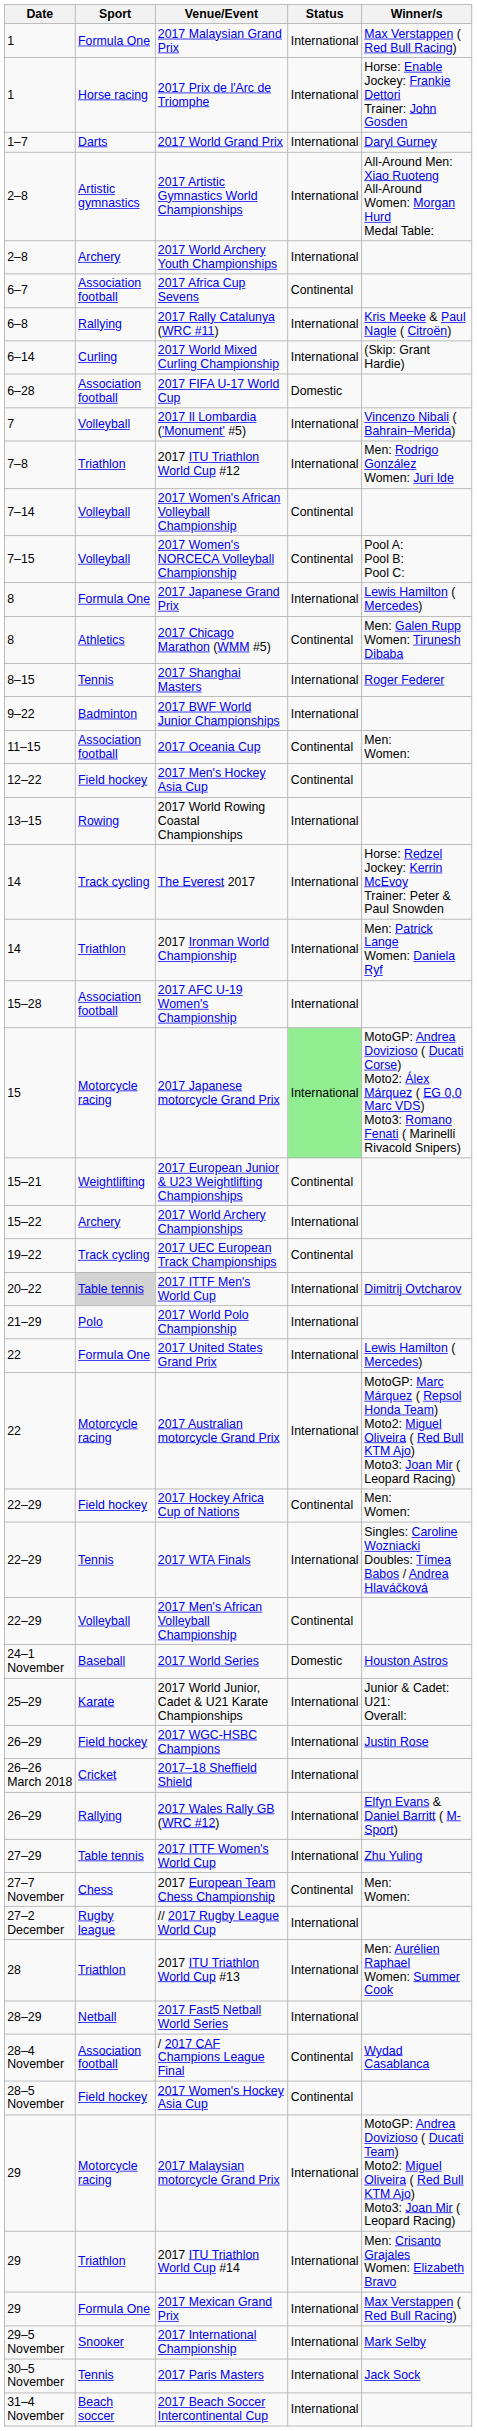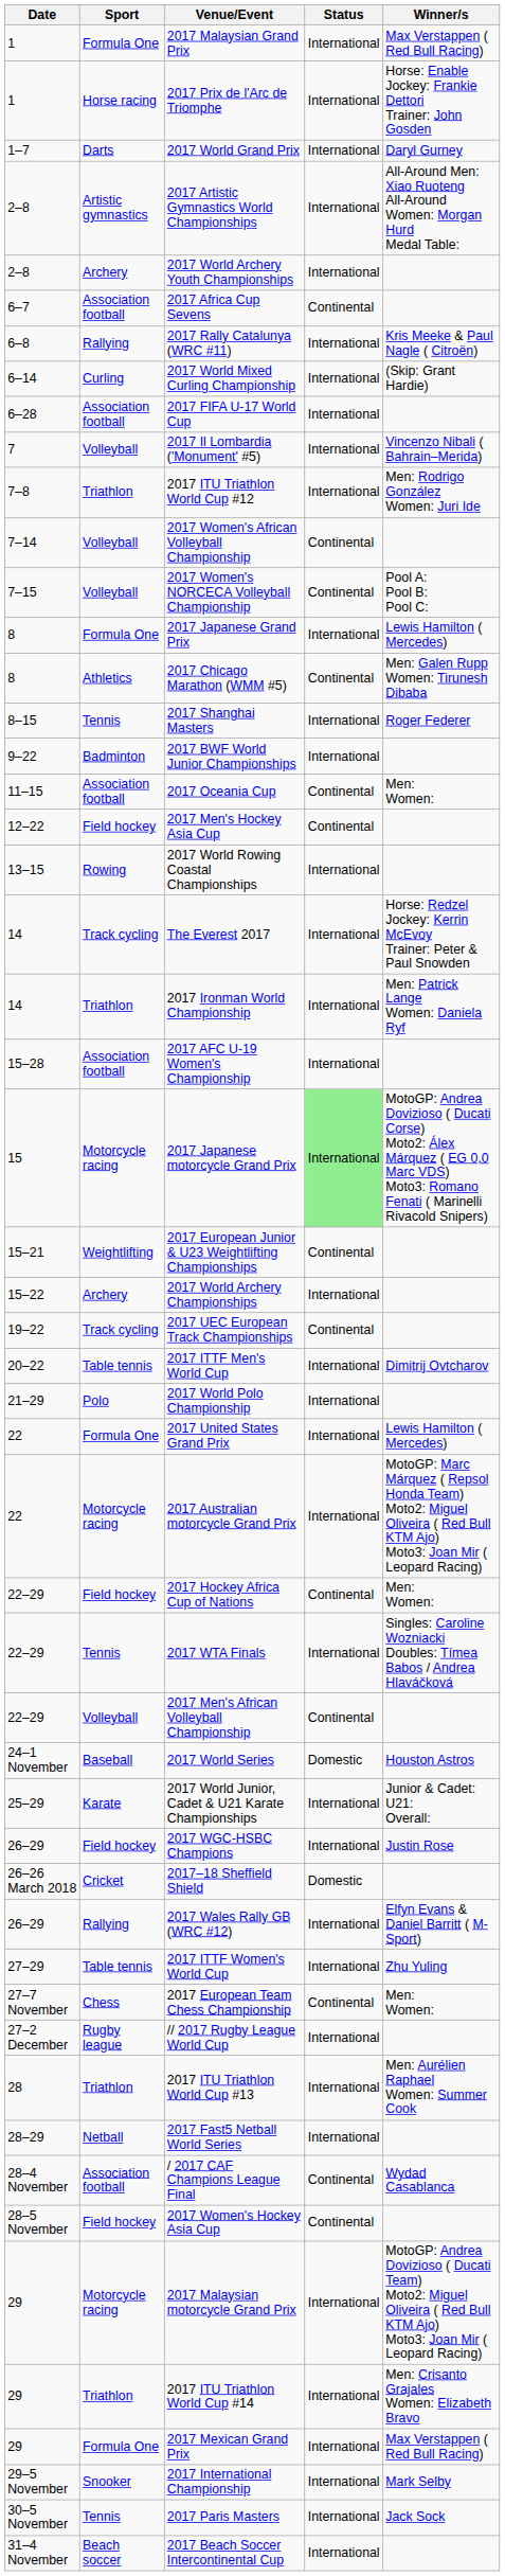2017 FIFA U-17 World Cup | Status: Domestic -> International
2017 ITTF Men's World Cup | Sport: lightgrey background -> no background
2017–18 Sheffield Shield | Status: International -> Domestic
